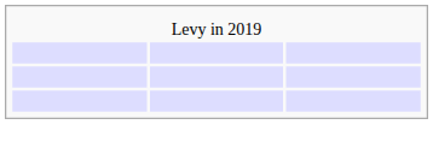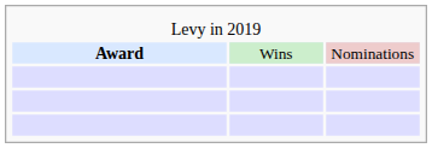+ row: Award | Wins | Nominations
